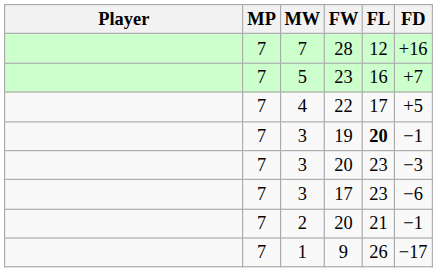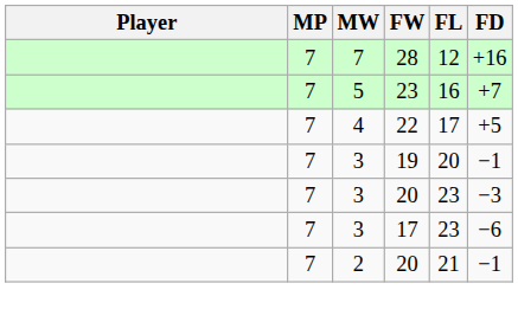19 | FL: bold -> normal
- row: 7 | 1 | 9 | 26 | −17
